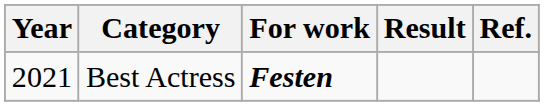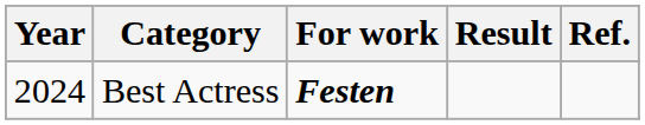Best Actress | Year: 2021 -> 2024
